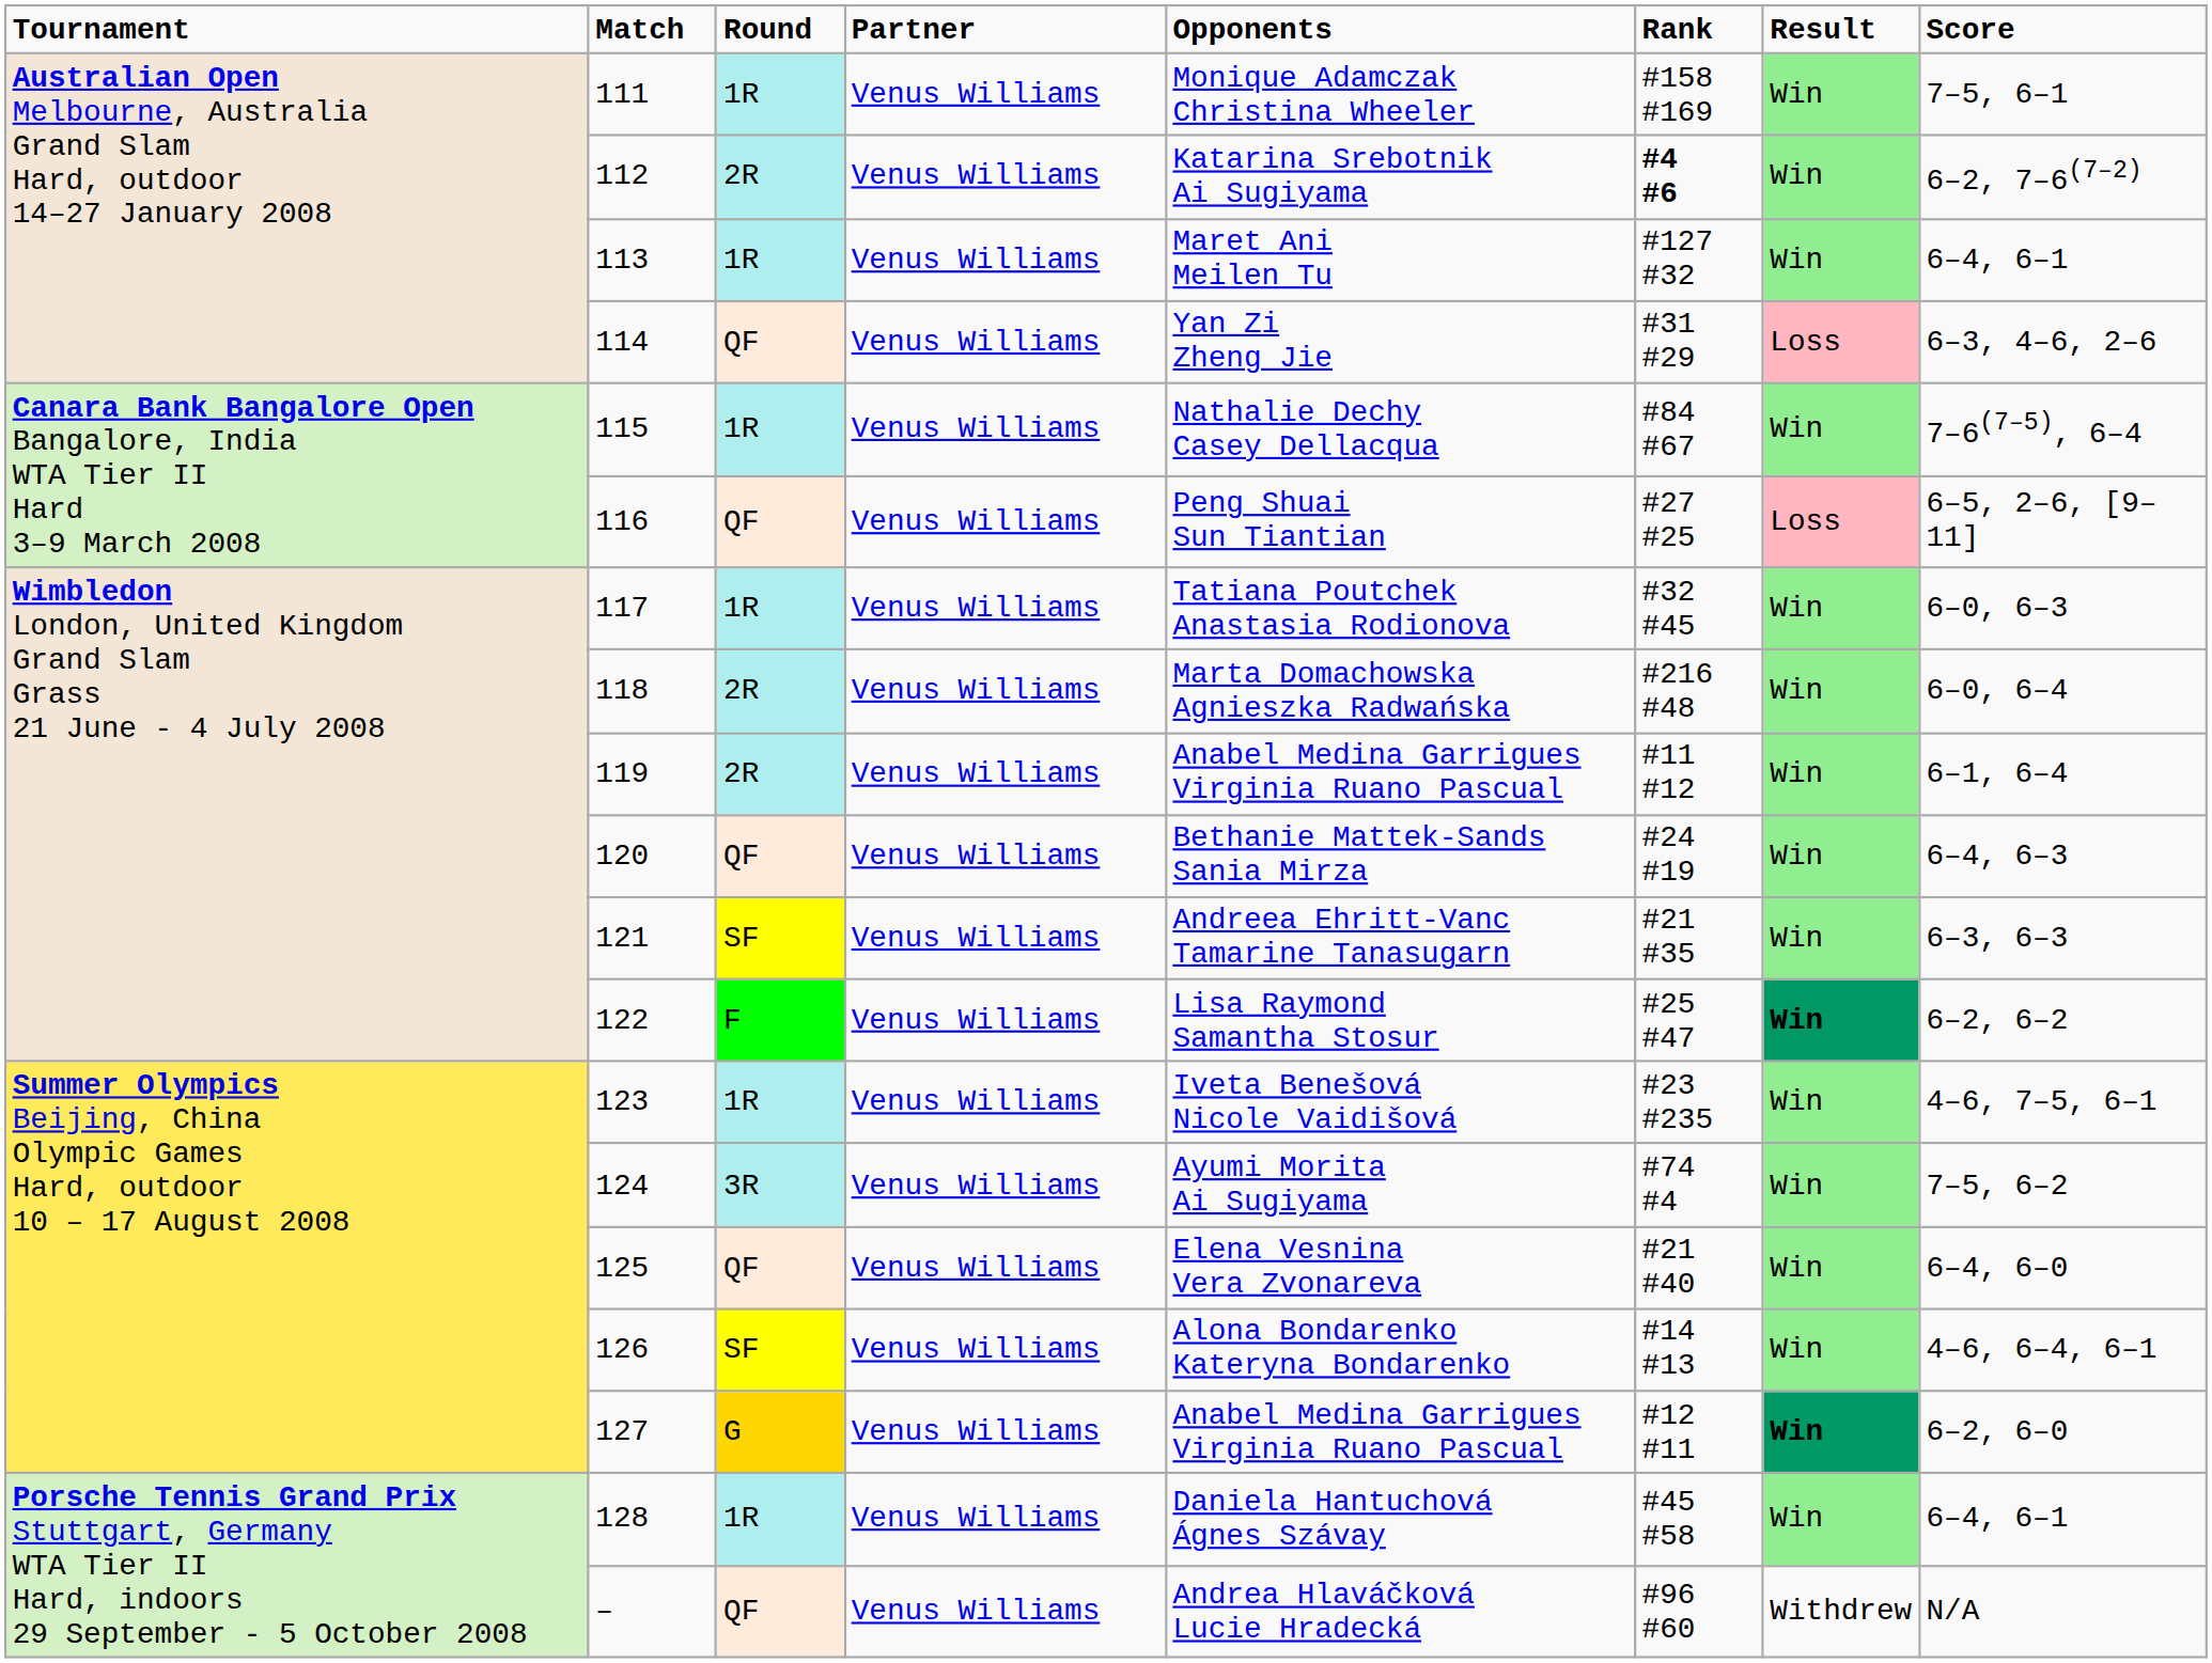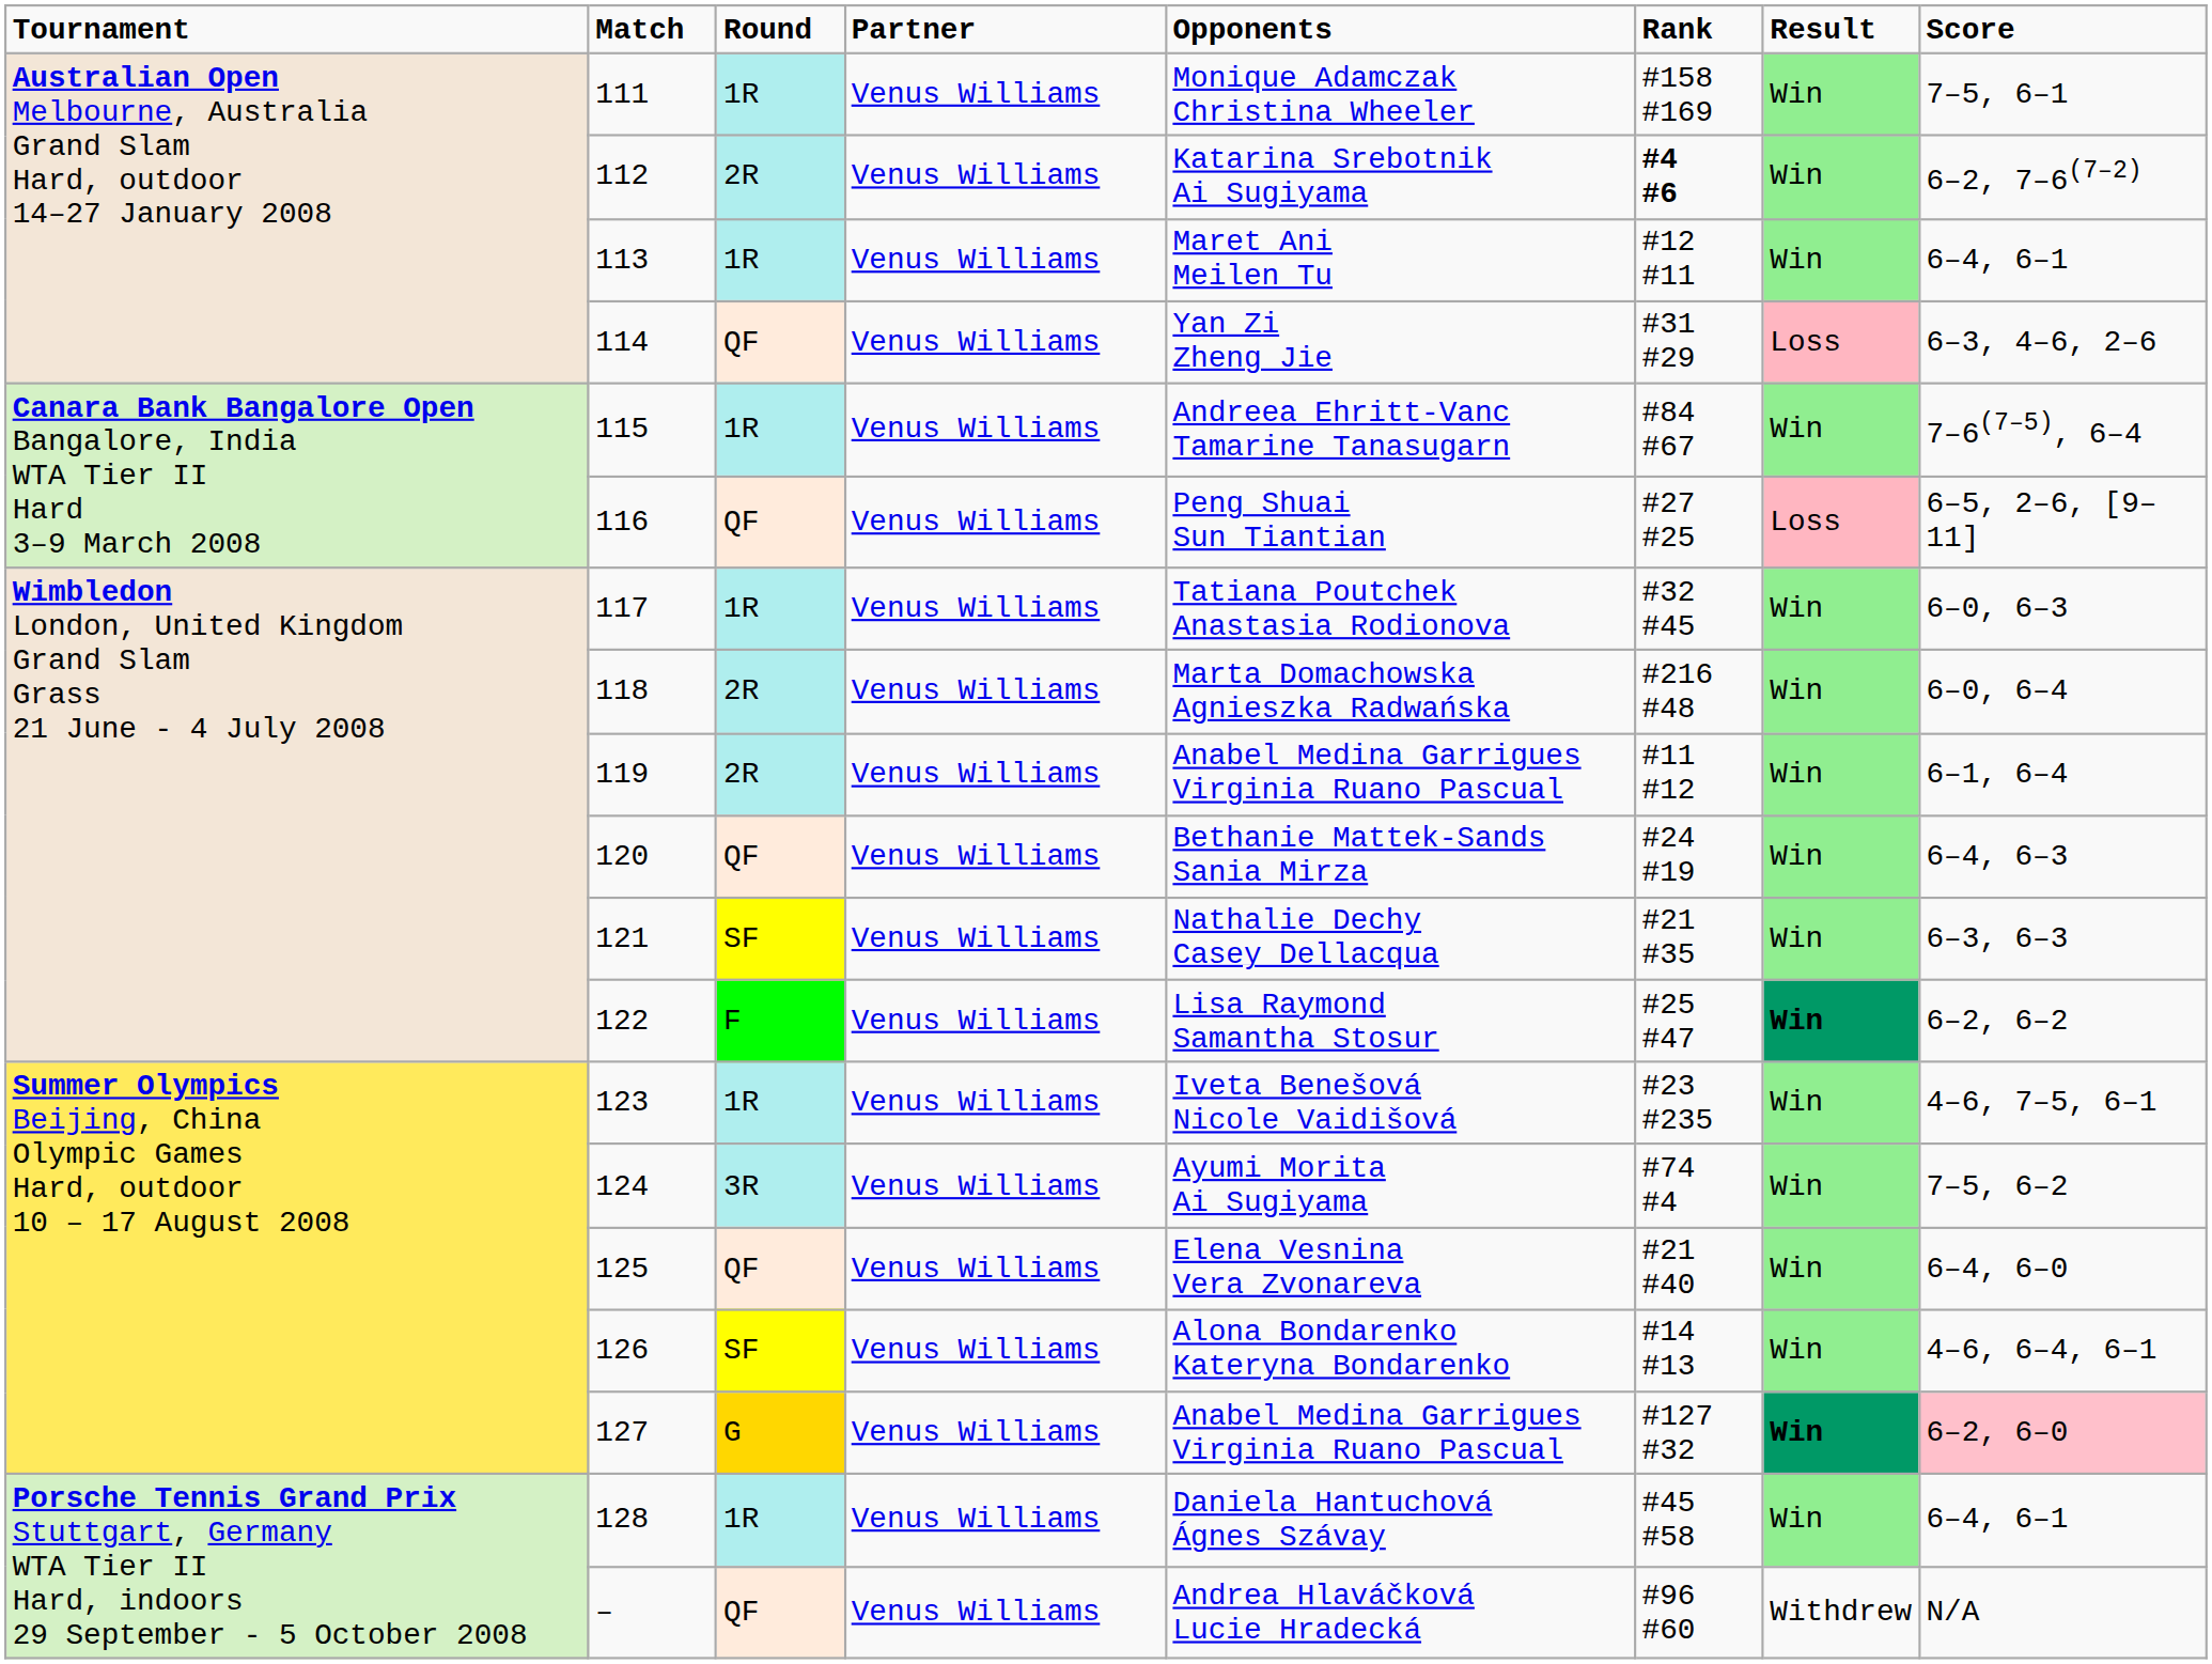113 | column 6: #127 #32 -> #12 #11
115 | column 5: Nathalie Dechy Casey Dellacqua -> Andreea Ehritt-Vanc Tamarine Tanasugarn
121 | column 5: Andreea Ehritt-Vanc Tamarine Tanasugarn -> Nathalie Dechy Casey Dellacqua
127 | column 6: #12 #11 -> #127 #32
127 | column 8: no background -> pink background
